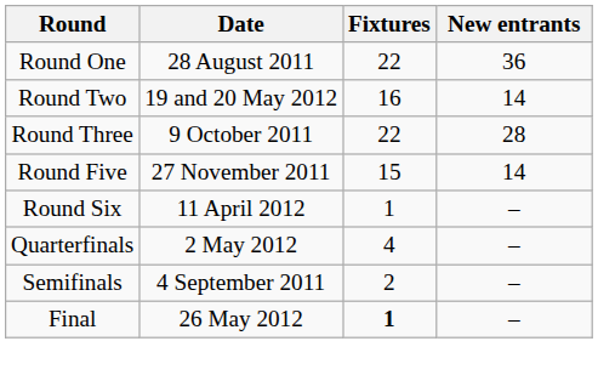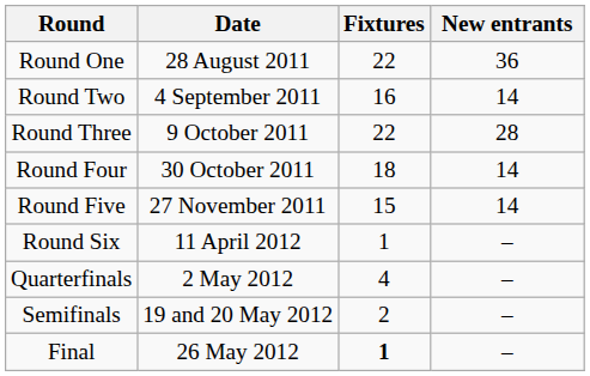Round Two | Date: 19 and 20 May 2012 -> 4 September 2011
+ row: Round Four | 30 October 2011 | 18 | 14
Semifinals | Date: 4 September 2011 -> 19 and 20 May 2012
